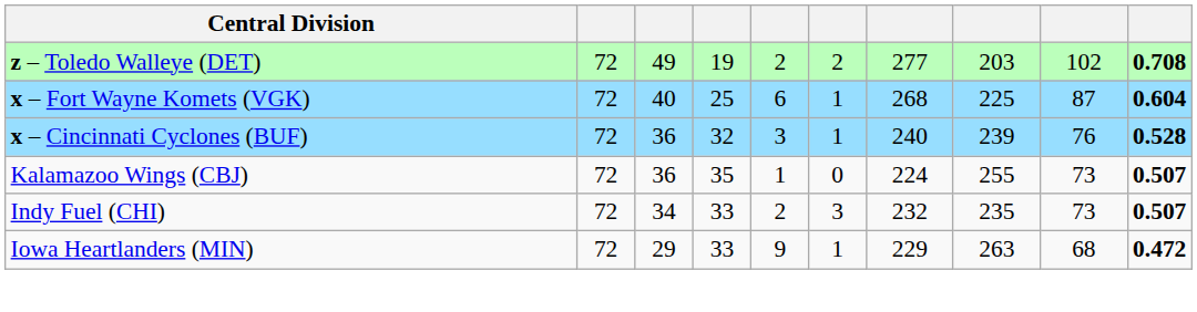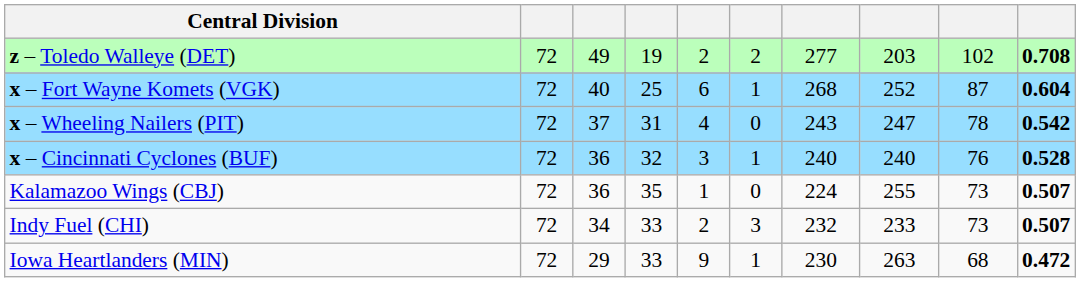x – Fort Wayne Komets (VGK) | column 8: 225 -> 252
+ row: x – Wheeling Nailers (PIT) | 72 | 37 | 31 | 4 | 0 | 243 | 247 | 78 | 0.542
x – Cincinnati Cyclones (BUF) | column 8: 239 -> 240
Indy Fuel (CHI) | column 8: 235 -> 233
Iowa Heartlanders (MIN) | column 7: 229 -> 230
